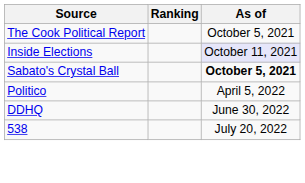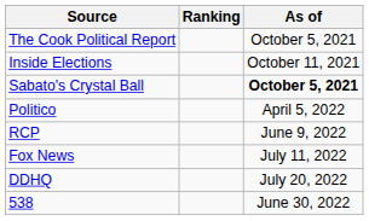Inside Elections | As of: lavender background -> no background
+ row: RCP | June 9, 2022
+ row: Fox News | July 11, 2022
DDHQ | As of: June 30, 2022 -> July 20, 2022
538 | As of: July 20, 2022 -> June 30, 2022
